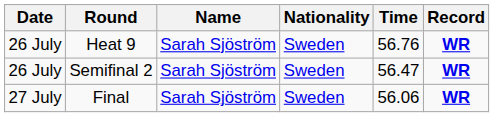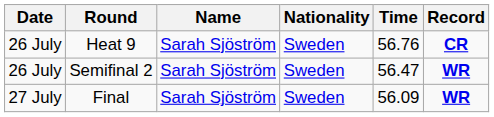Heat 9 | Record: WR -> CR
Final | Time: 56.06 -> 56.09
